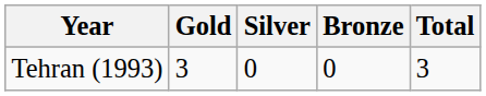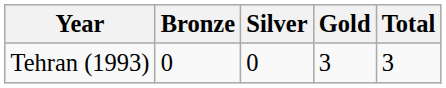columns swapped: Gold <-> Bronze
